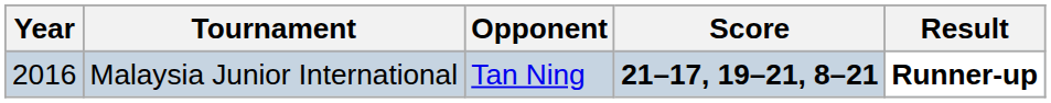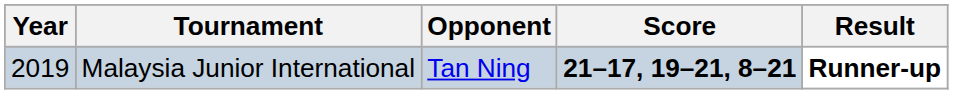Malaysia Junior International | Year: 2016 -> 2019
